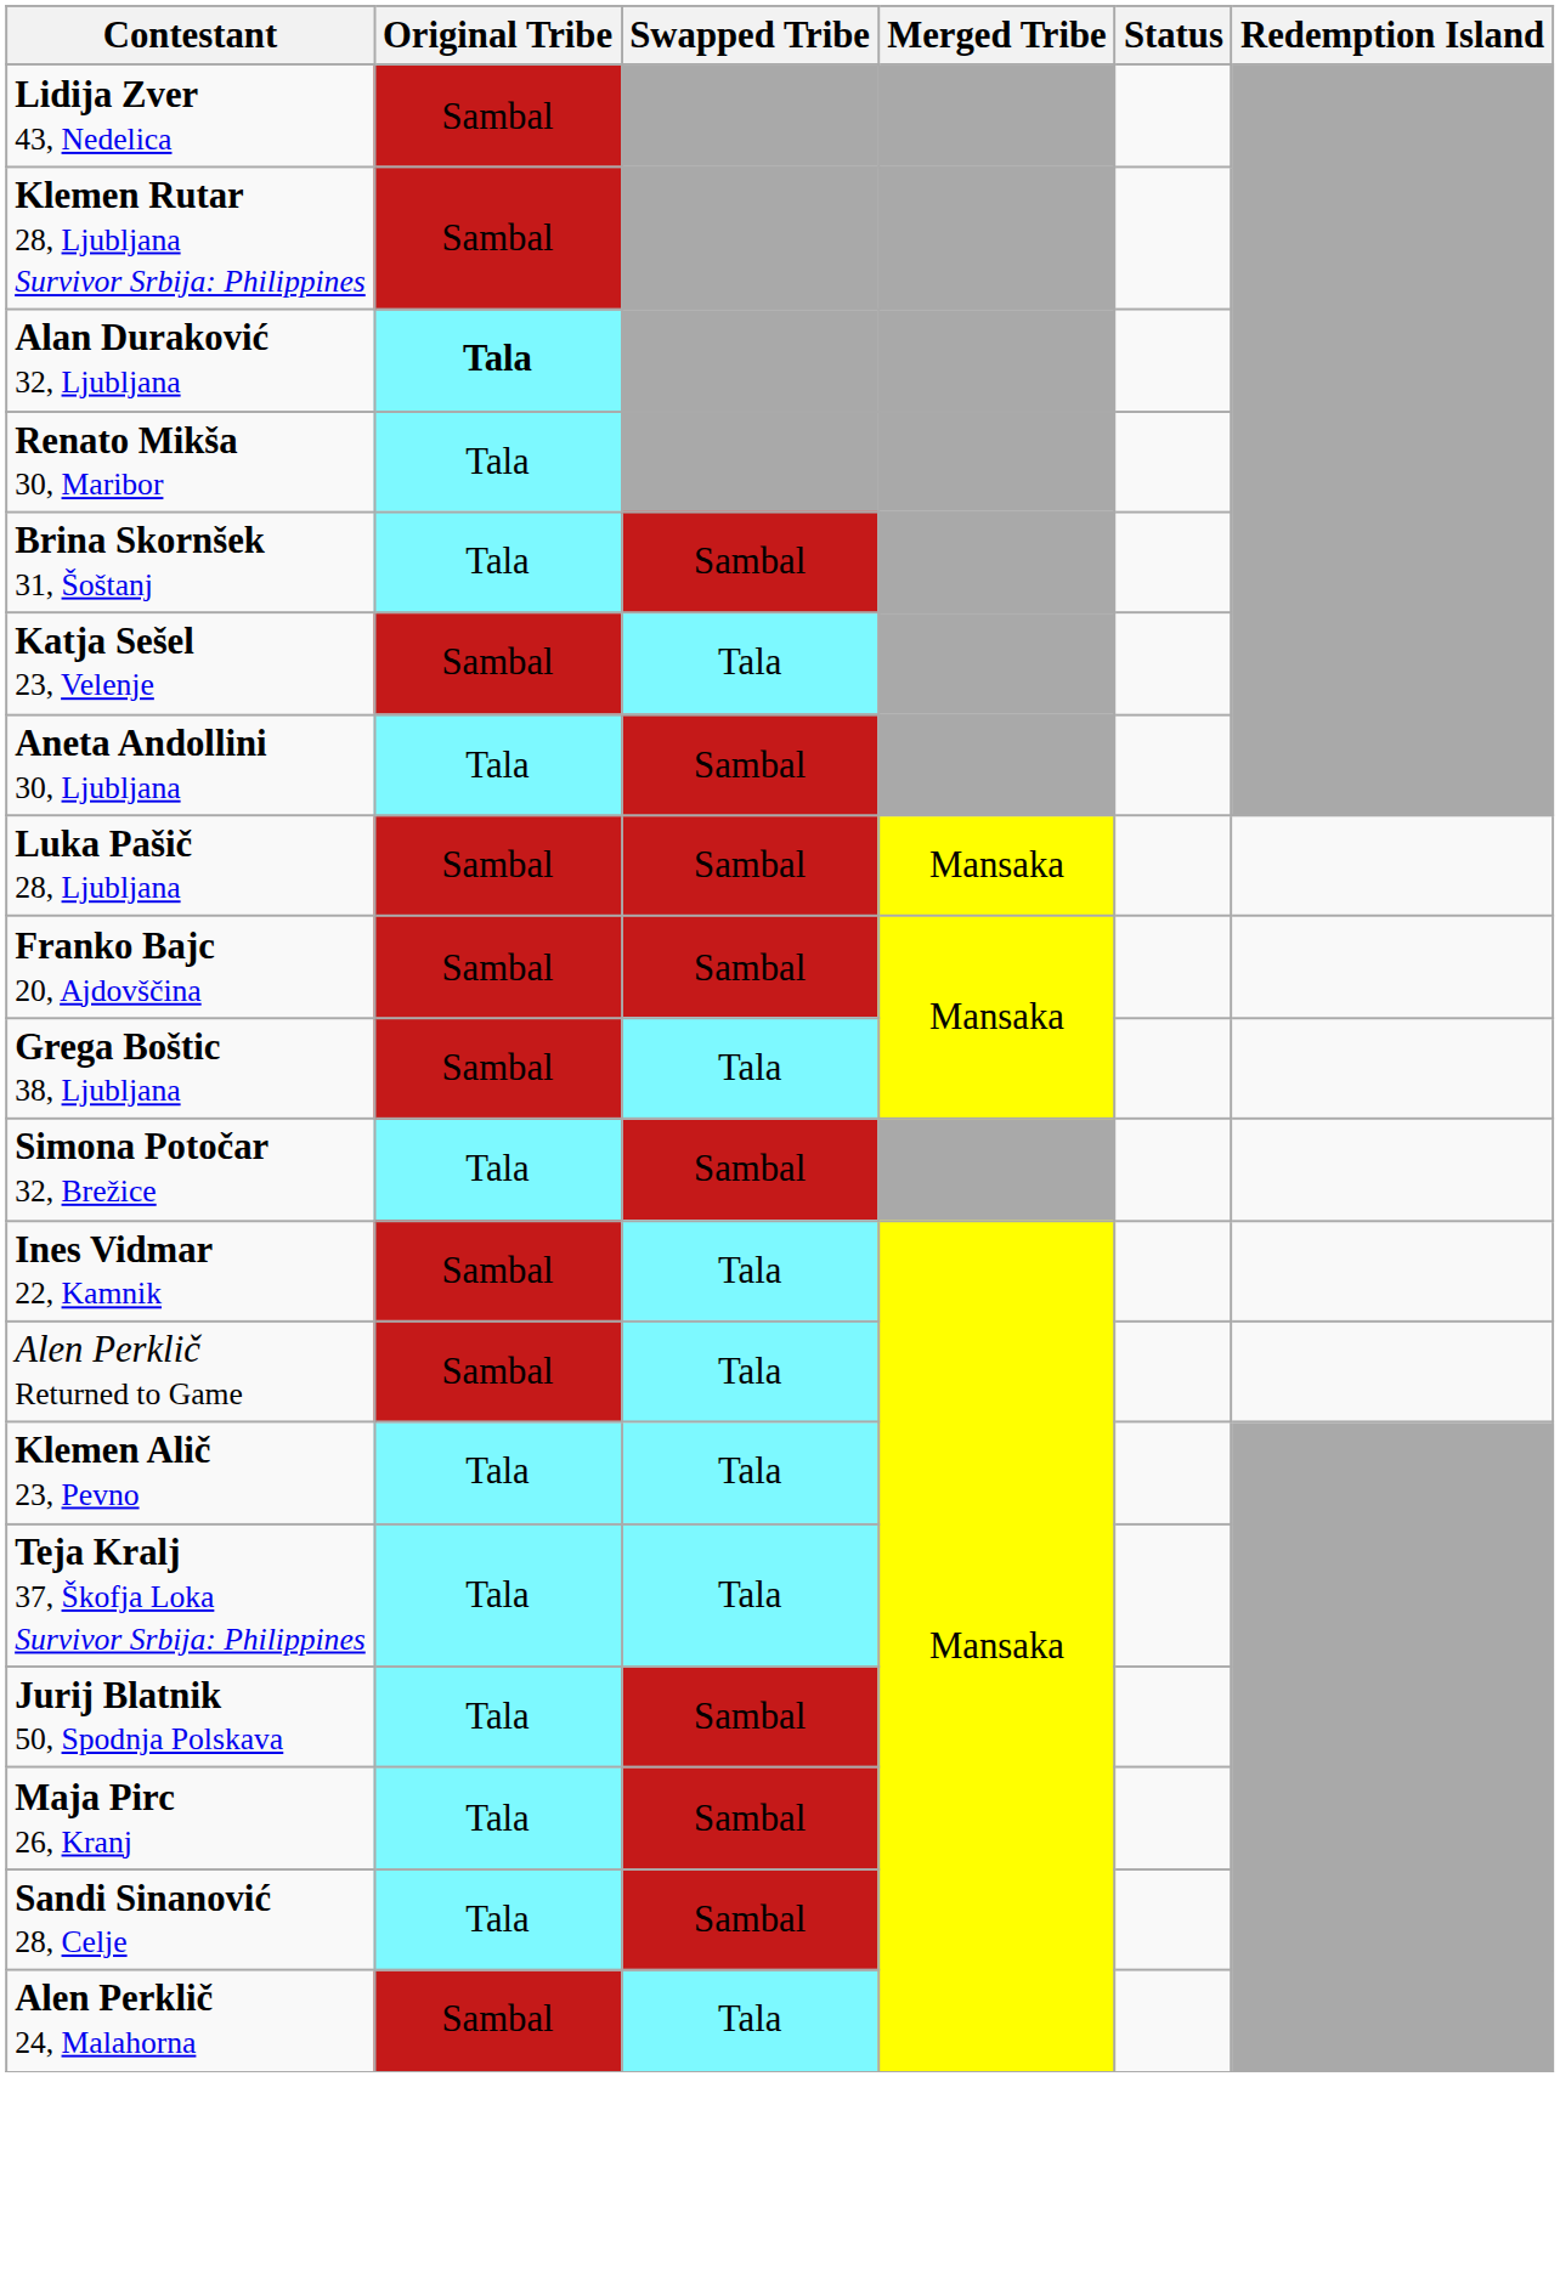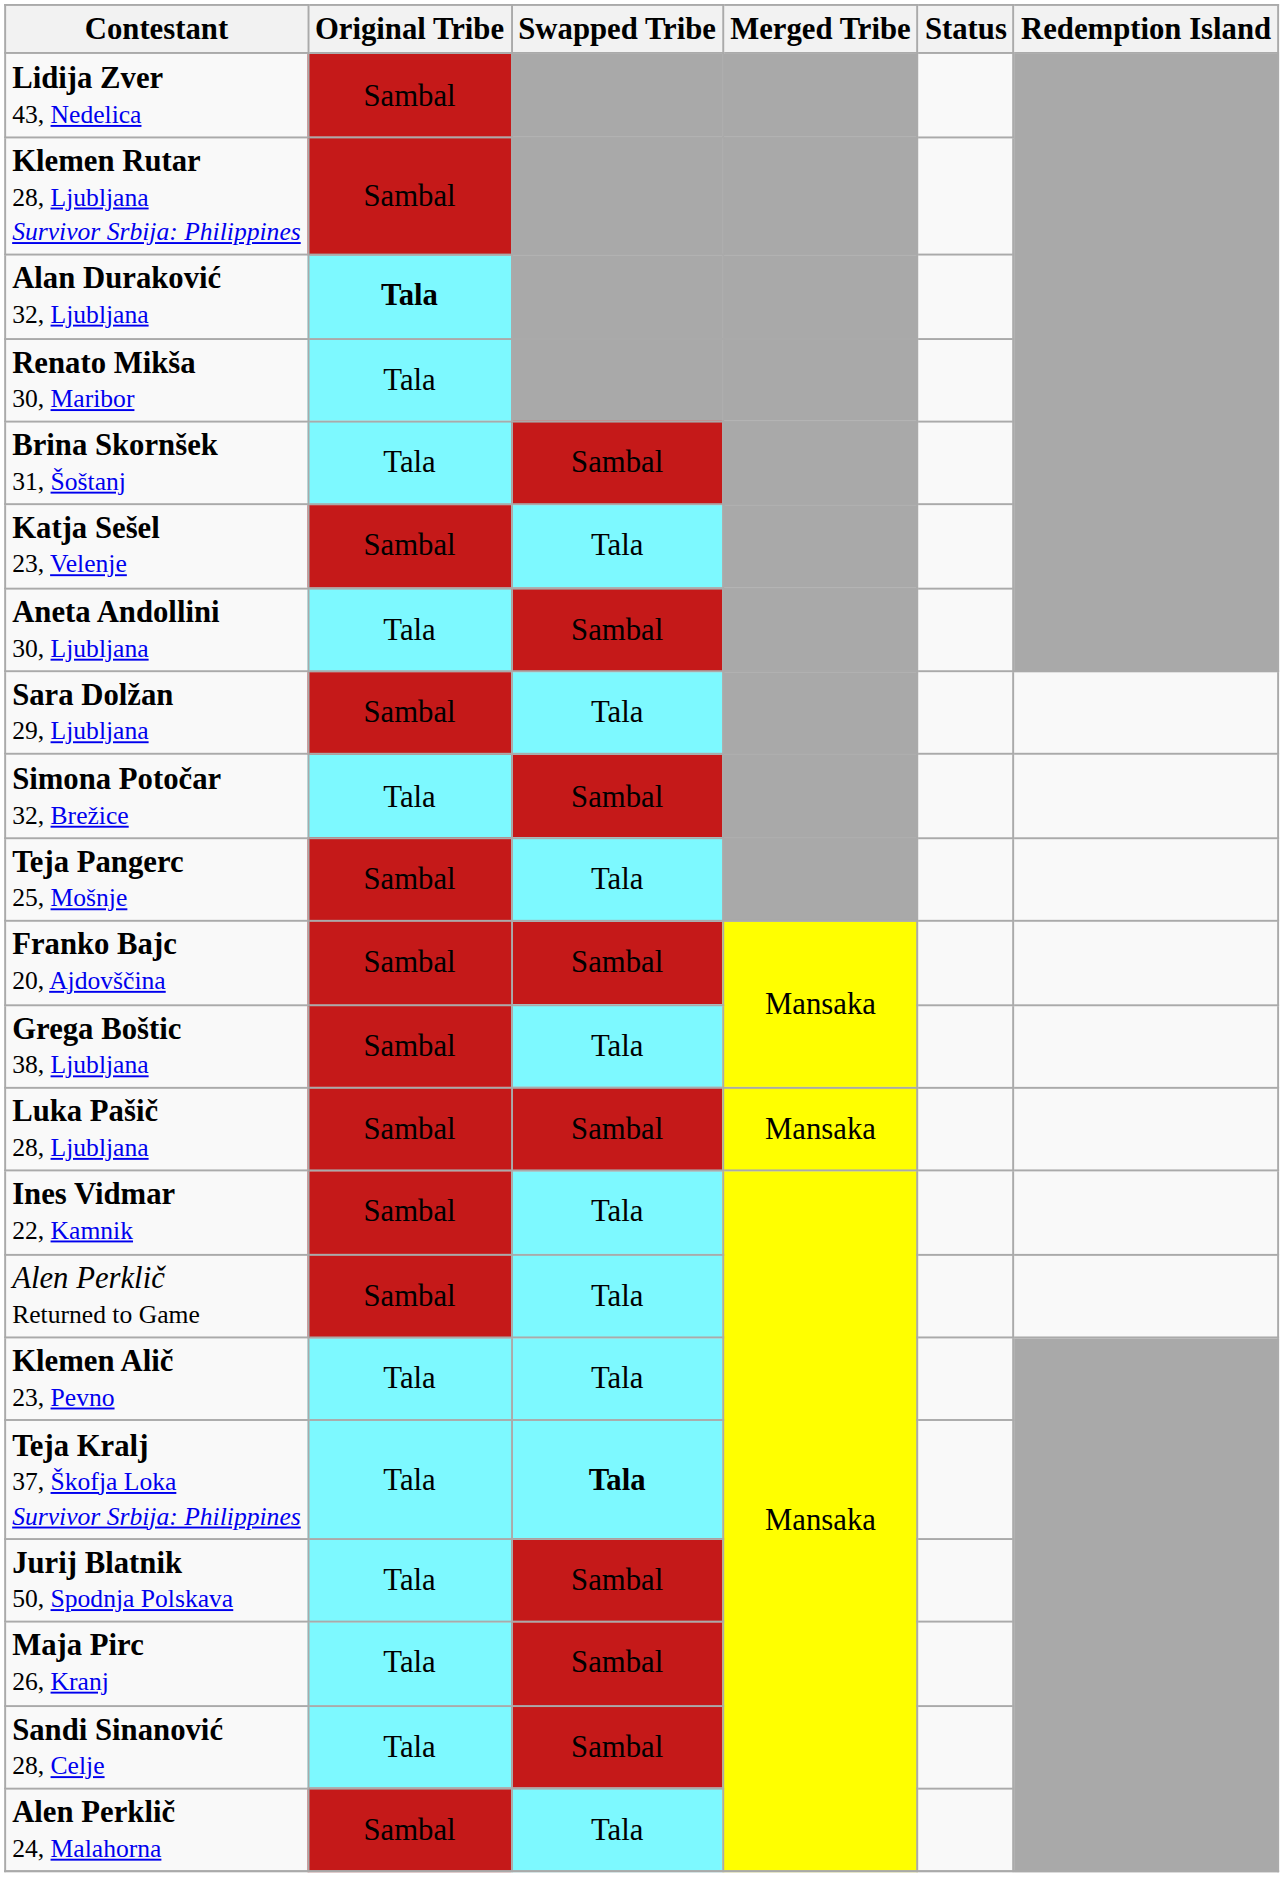+ row: Sara Dolžan 29, Ljubljana | Sambal | Tala
rows swapped: Luka Pašič 28, Ljubljana <-> Simona Potočar 32, Brežice
+ row: Teja Pangerc 25, Mošnje | Sambal | Tala
Teja Kralj 37, Škofja Loka Survivor Srbija: Philippines | Swapped Tribe: normal -> bold
